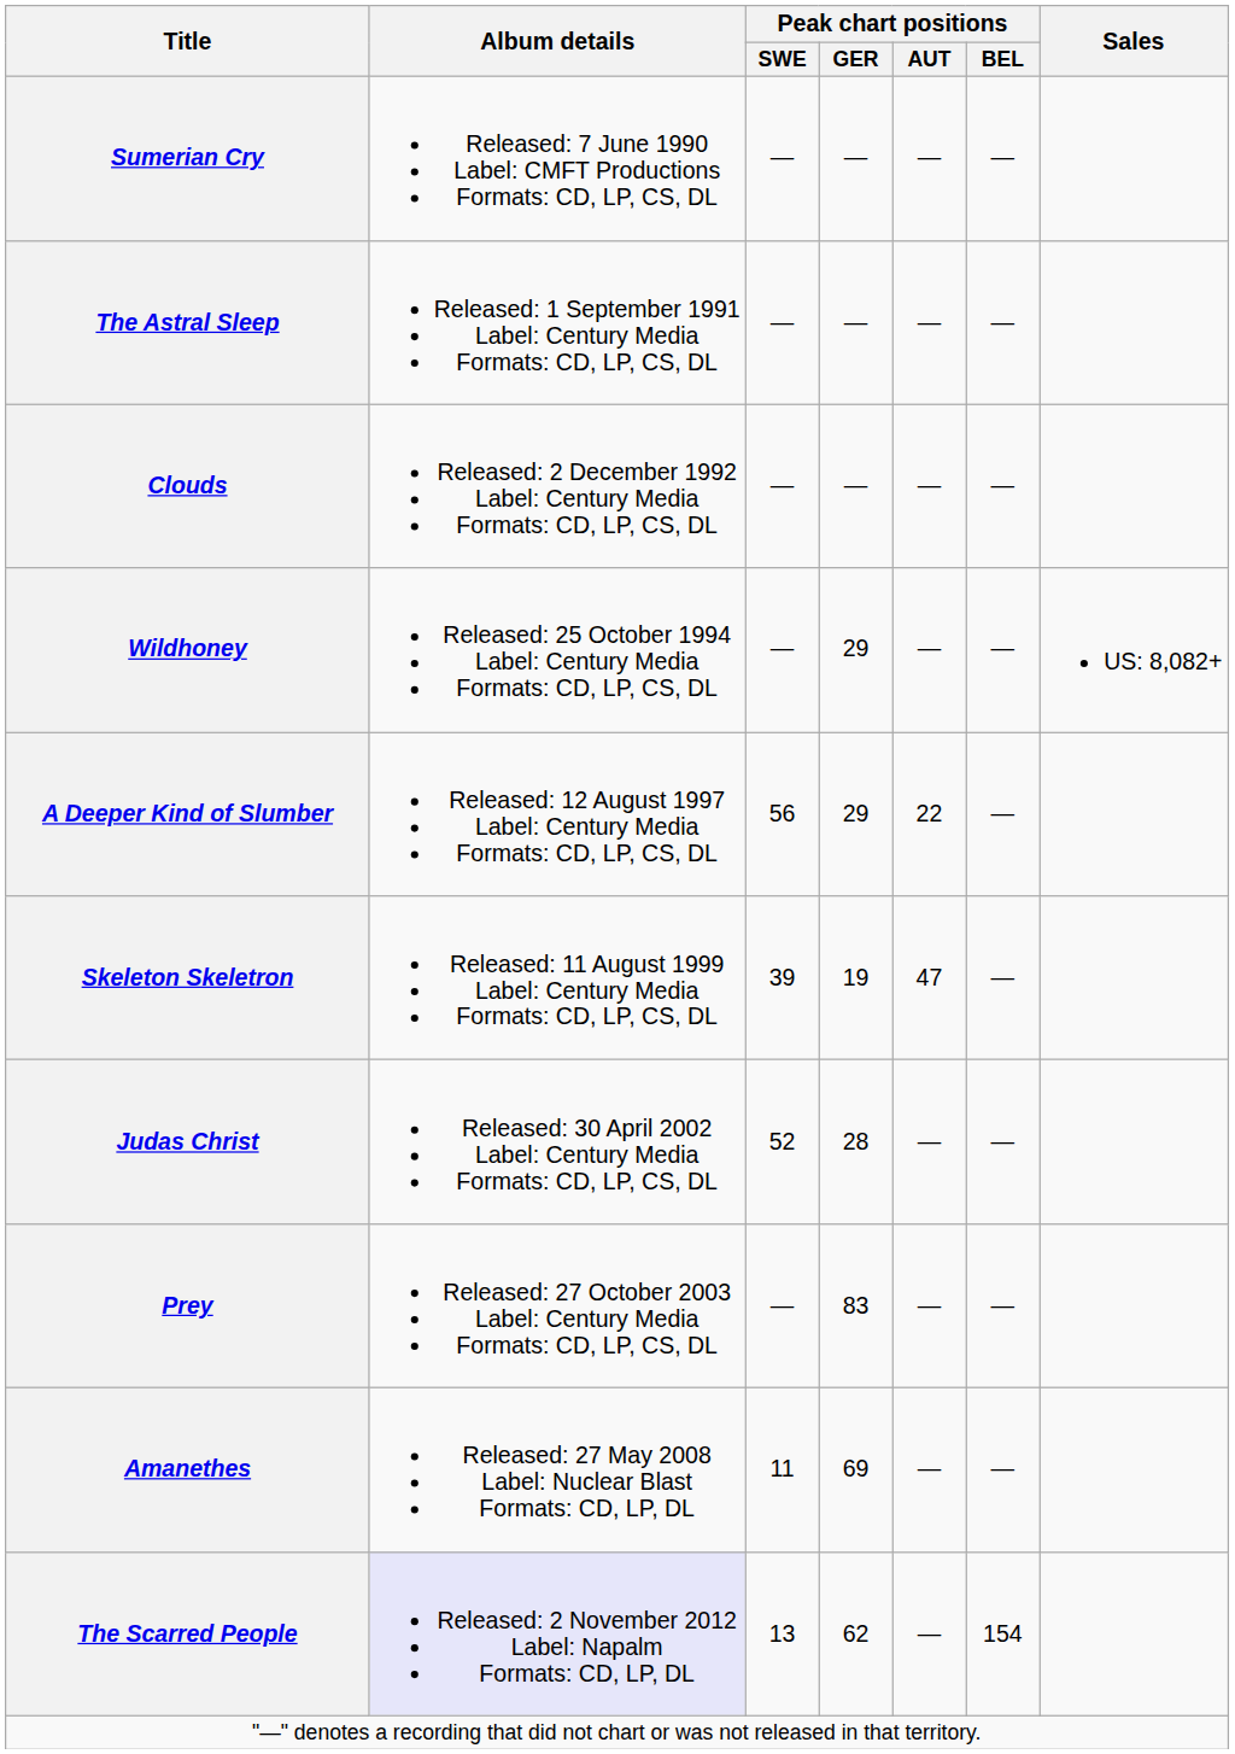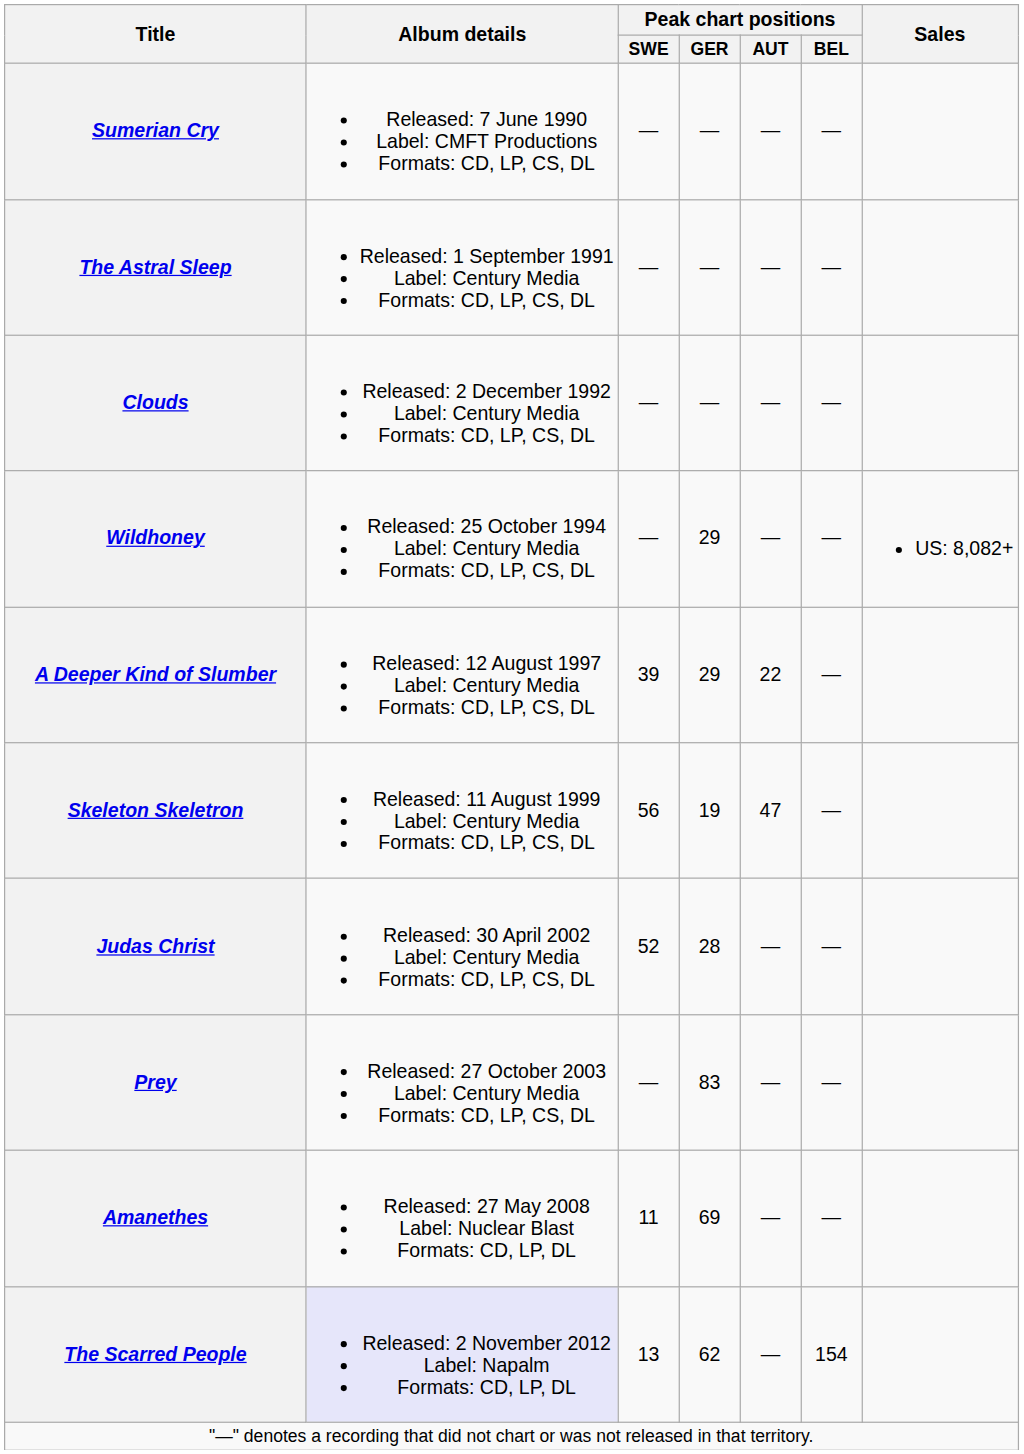A Deeper Kind of Slumber | Peak chart positions / SWE: 56 -> 39
Skeleton Skeletron | Peak chart positions / SWE: 39 -> 56
